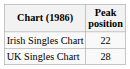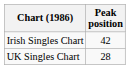Irish Singles Chart | Peak position: 22 -> 42
